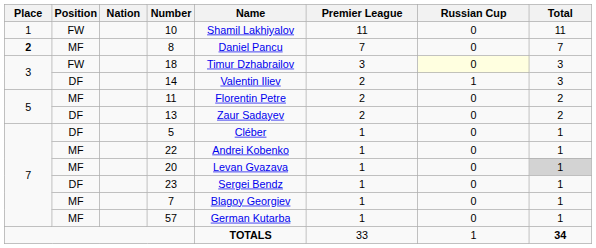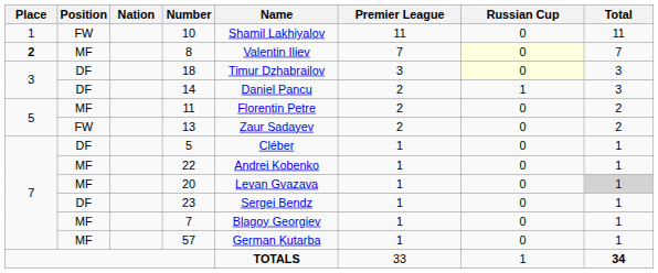8 | Name: Daniel Pancu -> Valentin Iliev
8 | Russian Cup: no background -> lightyellow background
18 | Position: FW -> DF
14 | Name: Valentin Iliev -> Daniel Pancu
13 | Position: DF -> FW
